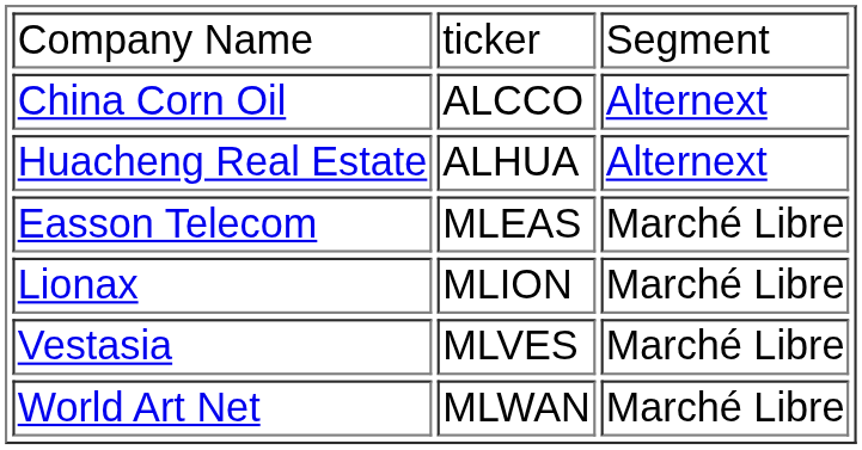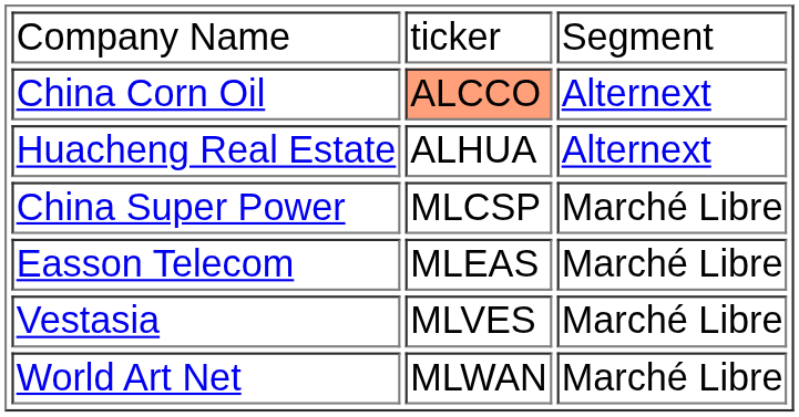China Corn Oil | column 2: no background -> lightsalmon background
+ row: China Super Power | MLCSP | Marché Libre
- row: Lionax | MLION | Marché Libre
